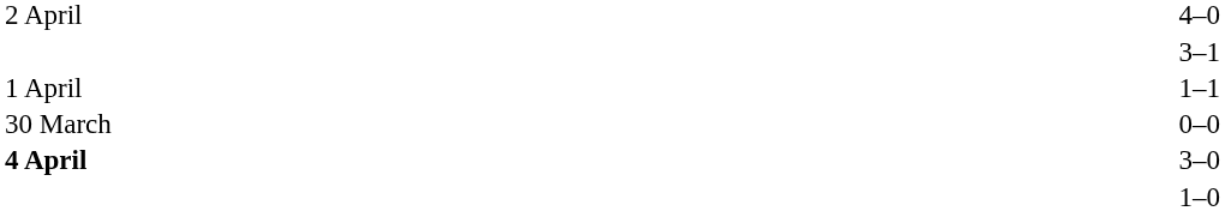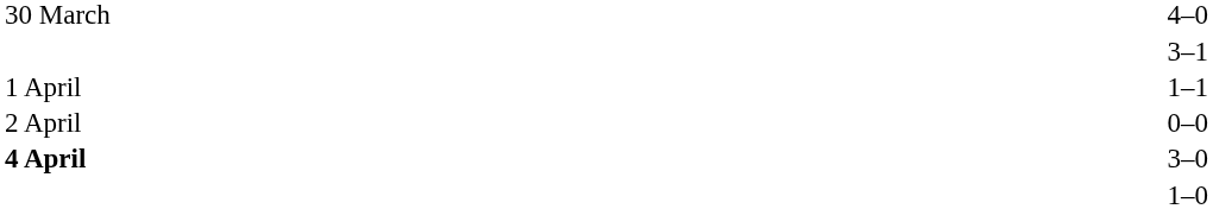4–0 | column 1: 2 April -> 30 March
0–0 | column 1: 30 March -> 2 April
